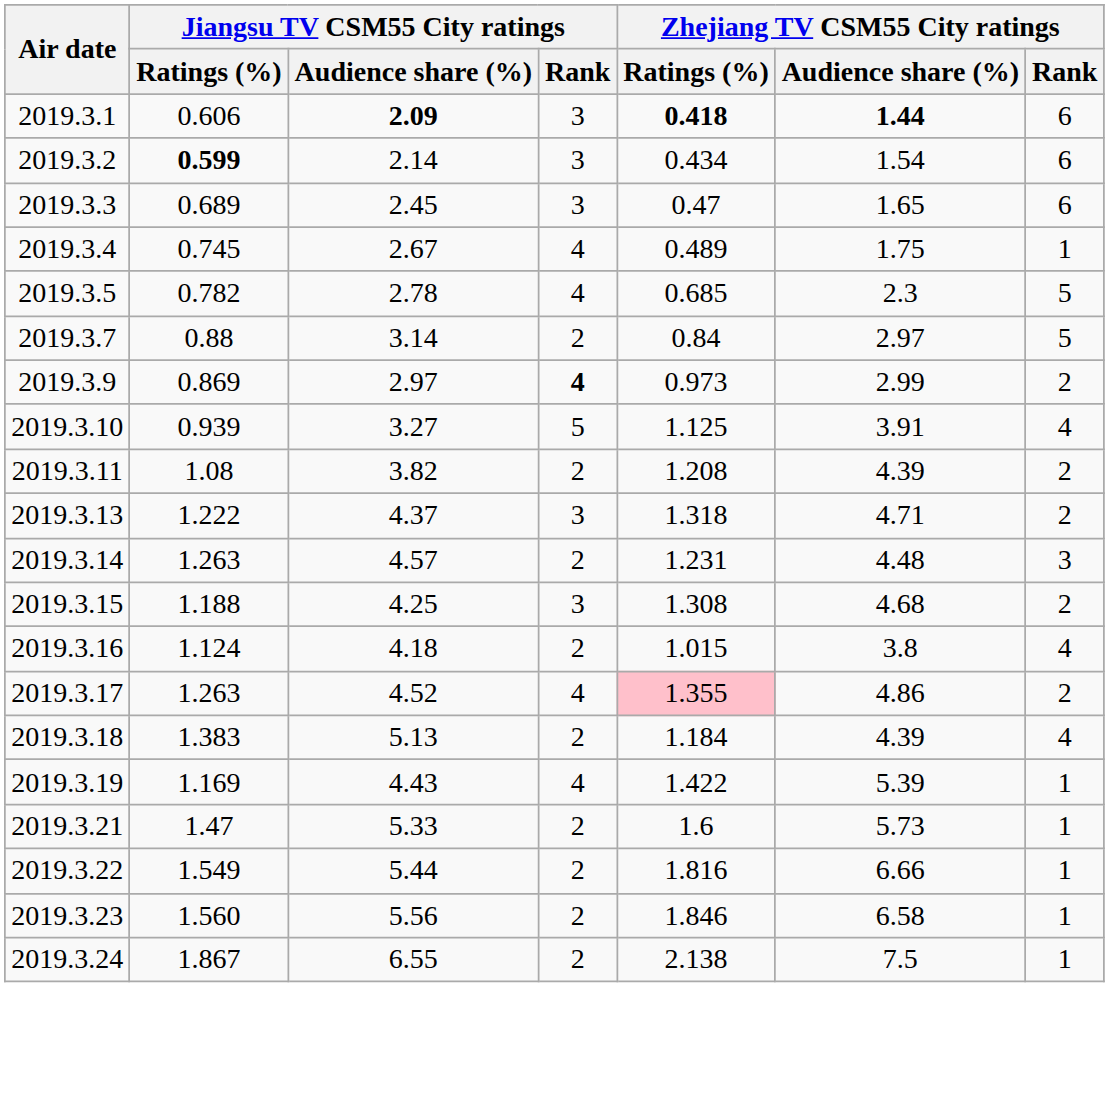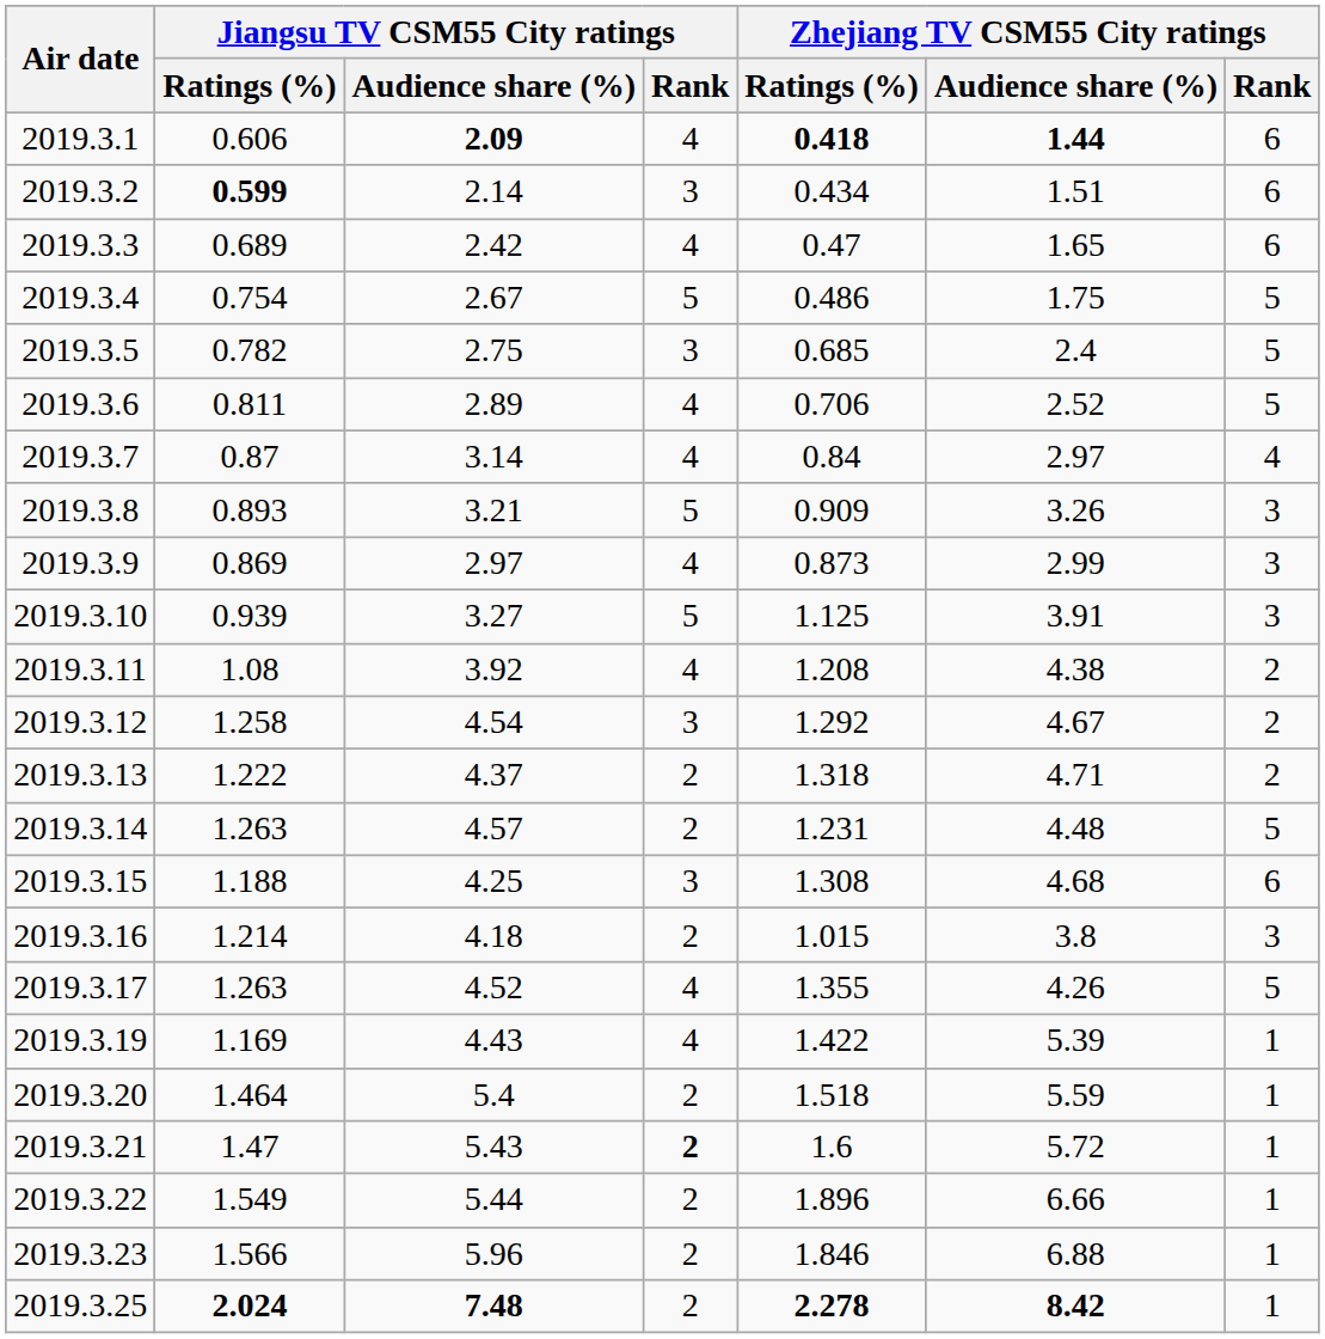2019.3.1 | Jiangsu TV CSM55 City ratings / Rank: 3 -> 4
2019.3.2 | Zhejiang TV CSM55 City ratings / Audience share (%): 1.54 -> 1.51
2019.3.3 | Jiangsu TV CSM55 City ratings / Audience share (%): 2.45 -> 2.42
2019.3.3 | Jiangsu TV CSM55 City ratings / Rank: 3 -> 4
2019.3.4 | Jiangsu TV CSM55 City ratings / Ratings (%): 0.745 -> 0.754
2019.3.4 | Jiangsu TV CSM55 City ratings / Rank: 4 -> 5
2019.3.4 | Zhejiang TV CSM55 City ratings / Ratings (%): 0.489 -> 0.486
2019.3.4 | Zhejiang TV CSM55 City ratings / Rank: 1 -> 5
2019.3.5 | Jiangsu TV CSM55 City ratings / Audience share (%): 2.78 -> 2.75
2019.3.5 | Jiangsu TV CSM55 City ratings / Rank: 4 -> 3
2019.3.5 | Zhejiang TV CSM55 City ratings / Audience share (%): 2.3 -> 2.4
+ row: 2019.3.6 | 0.811 | 2.89 | 4 | 0.706 | 2.52 | 5
2019.3.7 | Jiangsu TV CSM55 City ratings / Ratings (%): 0.88 -> 0.87
2019.3.7 | Jiangsu TV CSM55 City ratings / Rank: 2 -> 4
2019.3.7 | Zhejiang TV CSM55 City ratings / Rank: 5 -> 4
+ row: 2019.3.8 | 0.893 | 3.21 | 5 | 0.909 | 3.26 | 3
2019.3.9 | Jiangsu TV CSM55 City ratings / Rank: bold -> normal
2019.3.9 | Zhejiang TV CSM55 City ratings / Ratings (%): 0.973 -> 0.873
2019.3.9 | Zhejiang TV CSM55 City ratings / Rank: 2 -> 3
2019.3.10 | Zhejiang TV CSM55 City ratings / Rank: 4 -> 3
2019.3.11 | Jiangsu TV CSM55 City ratings / Audience share (%): 3.82 -> 3.92
2019.3.11 | Jiangsu TV CSM55 City ratings / Rank: 2 -> 4
2019.3.11 | Zhejiang TV CSM55 City ratings / Audience share (%): 4.39 -> 4.38
+ row: 2019.3.12 | 1.258 | 4.54 | 3 | 1.292 | 4.67 | 2
2019.3.13 | Jiangsu TV CSM55 City ratings / Rank: 3 -> 2
2019.3.14 | Zhejiang TV CSM55 City ratings / Rank: 3 -> 5
2019.3.15 | Zhejiang TV CSM55 City ratings / Rank: 2 -> 6
2019.3.16 | Jiangsu TV CSM55 City ratings / Ratings (%): 1.124 -> 1.214
2019.3.16 | Zhejiang TV CSM55 City ratings / Rank: 4 -> 3
2019.3.17 | Zhejiang TV CSM55 City ratings / Ratings (%): pink background -> no background
2019.3.17 | Zhejiang TV CSM55 City ratings / Audience share (%): 4.86 -> 4.26
2019.3.17 | Zhejiang TV CSM55 City ratings / Rank: 2 -> 5
- row: 2019.3.18 | 1.383 | 5.13 | 2 | 1.184 | 4.39 | 4
+ row: 2019.3.20 | 1.464 | 5.4 | 2 | 1.518 | 5.59 | 1
2019.3.21 | Jiangsu TV CSM55 City ratings / Audience share (%): 5.33 -> 5.43
2019.3.21 | Jiangsu TV CSM55 City ratings / Rank: normal -> bold
2019.3.21 | Zhejiang TV CSM55 City ratings / Audience share (%): 5.73 -> 5.72
2019.3.22 | Zhejiang TV CSM55 City ratings / Ratings (%): 1.816 -> 1.896
2019.3.23 | Jiangsu TV CSM55 City ratings / Ratings (%): 1.560 -> 1.566
2019.3.23 | Jiangsu TV CSM55 City ratings / Audience share (%): 5.56 -> 5.96
2019.3.23 | Zhejiang TV CSM55 City ratings / Audience share (%): 6.58 -> 6.88
- row: 2019.3.24 | 1.867 | 6.55 | 2 | 2.138 | 7.5 | 1
+ row: 2019.3.25 | 2.024 | 7.48 | 2 | 2.278 | 8.42 | 1
